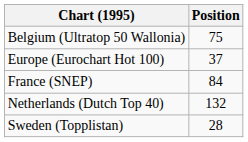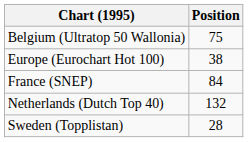Europe (Eurochart Hot 100) | Position: 37 -> 38
